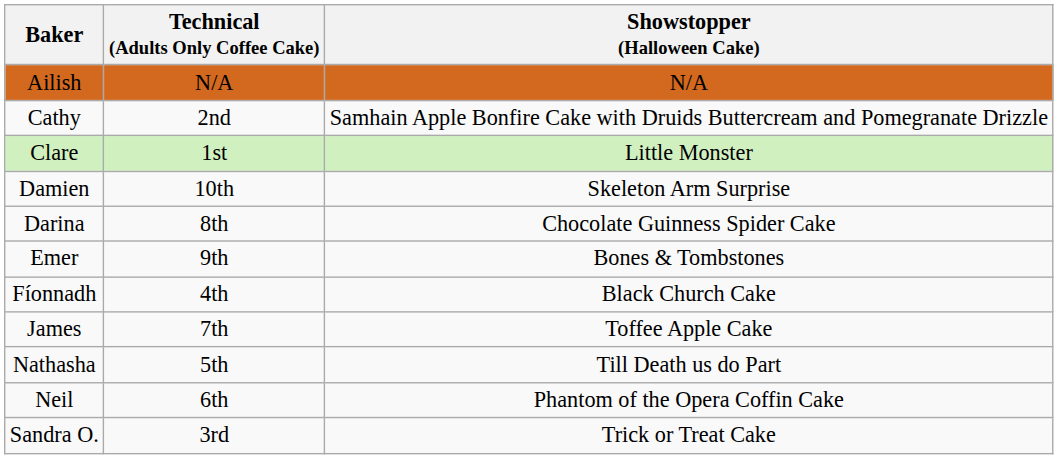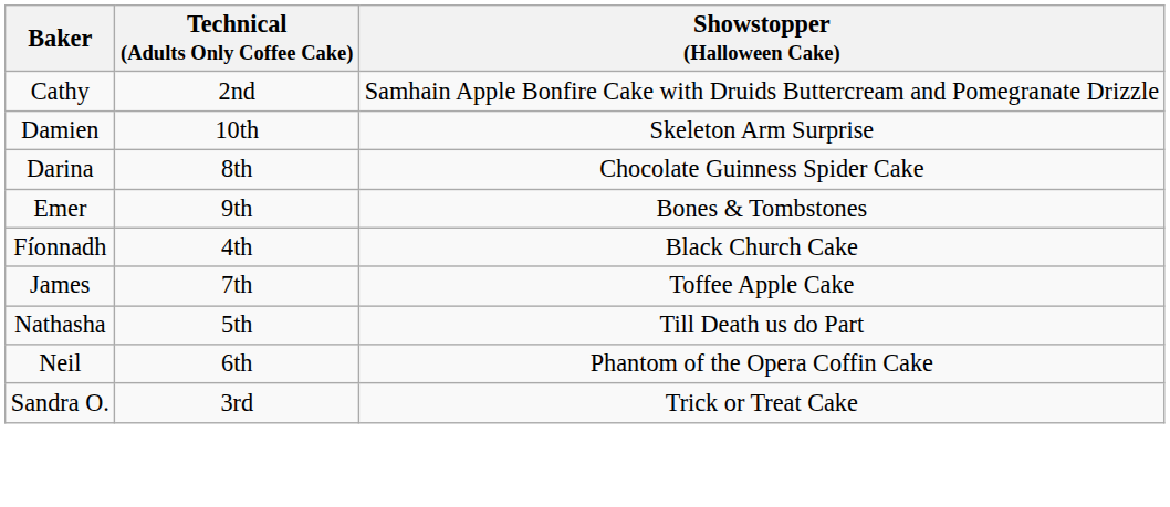- row: Ailish | N/A | N/A
- row: Clare | 1st | Little Monster
